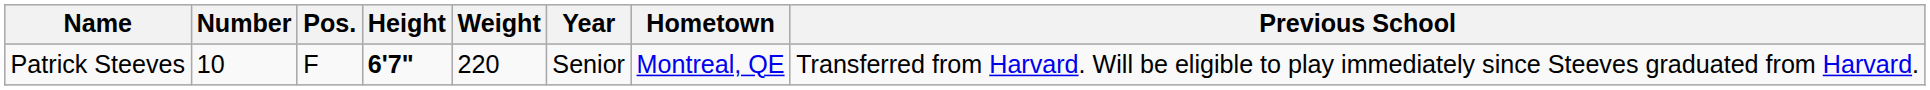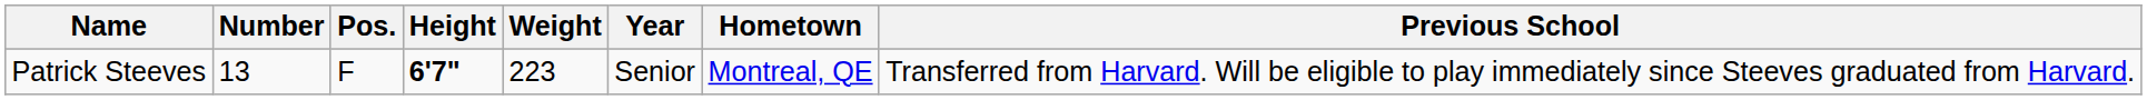Patrick Steeves | Number: 10 -> 13
Patrick Steeves | Weight: 220 -> 223
